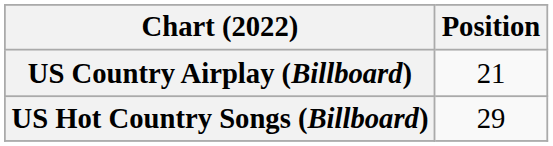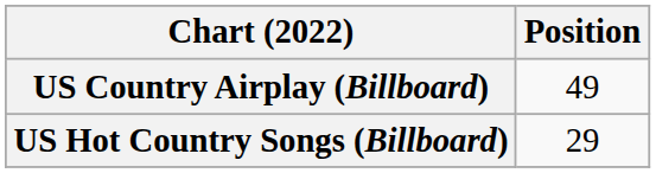US Country Airplay (Billboard) | Position: 21 -> 49
